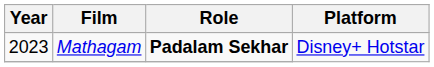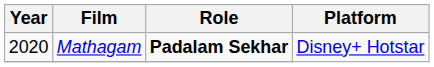Mathagam | Year: 2023 -> 2020
